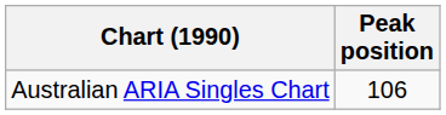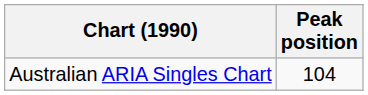Australian ARIA Singles Chart | Peak position: 106 -> 104
